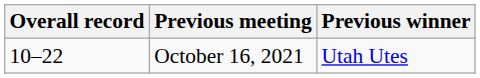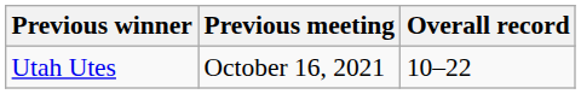columns swapped: Overall record <-> Previous winner
